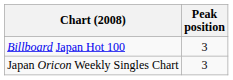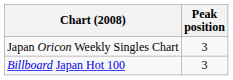rows swapped: Billboard Japan Hot 100 <-> Japan Oricon Weekly Singles Chart
